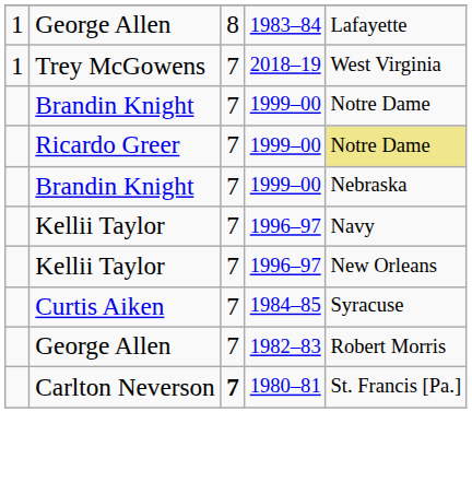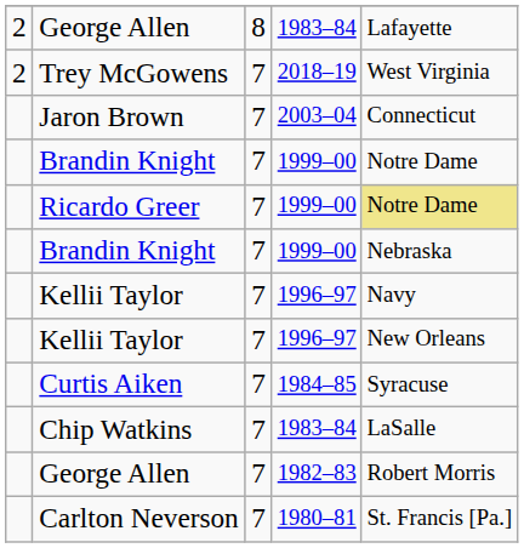George Allen / 1983–84 | column 1: 1 -> 2
Trey McGowens | column 1: 1 -> 2
+ row: Jaron Brown | 7 | 2003–04 | Connecticut
+ row: Chip Watkins | 7 | 1983–84 | LaSalle
Carlton Neverson | column 3: bold -> normal
